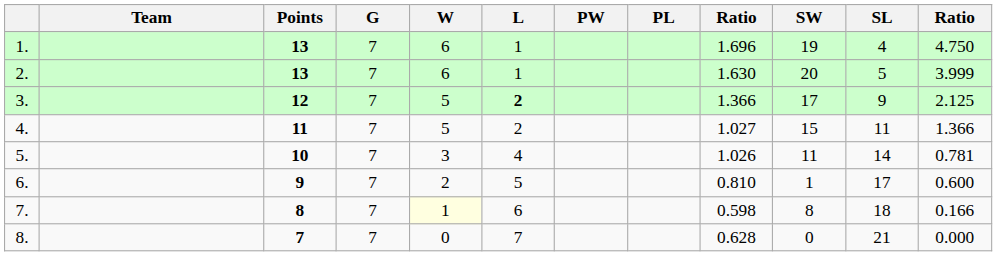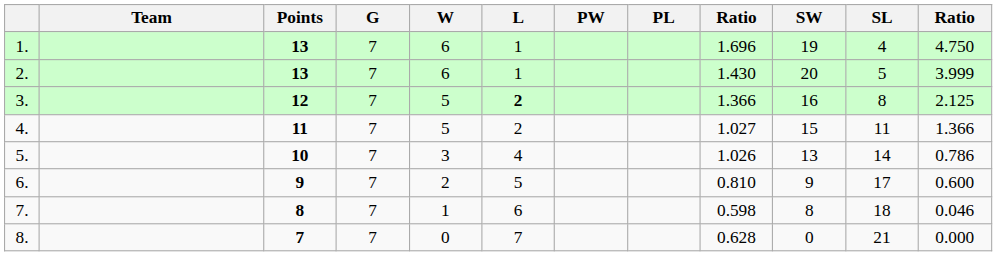2. | column 9: 1.630 -> 1.430
3. | SW: 17 -> 16
3. | SL: 9 -> 8
5. | SW: 11 -> 13
5. | column 12: 0.781 -> 0.786
6. | SW: 1 -> 9
7. | W: lightyellow background -> no background
7. | column 12: 0.166 -> 0.046
